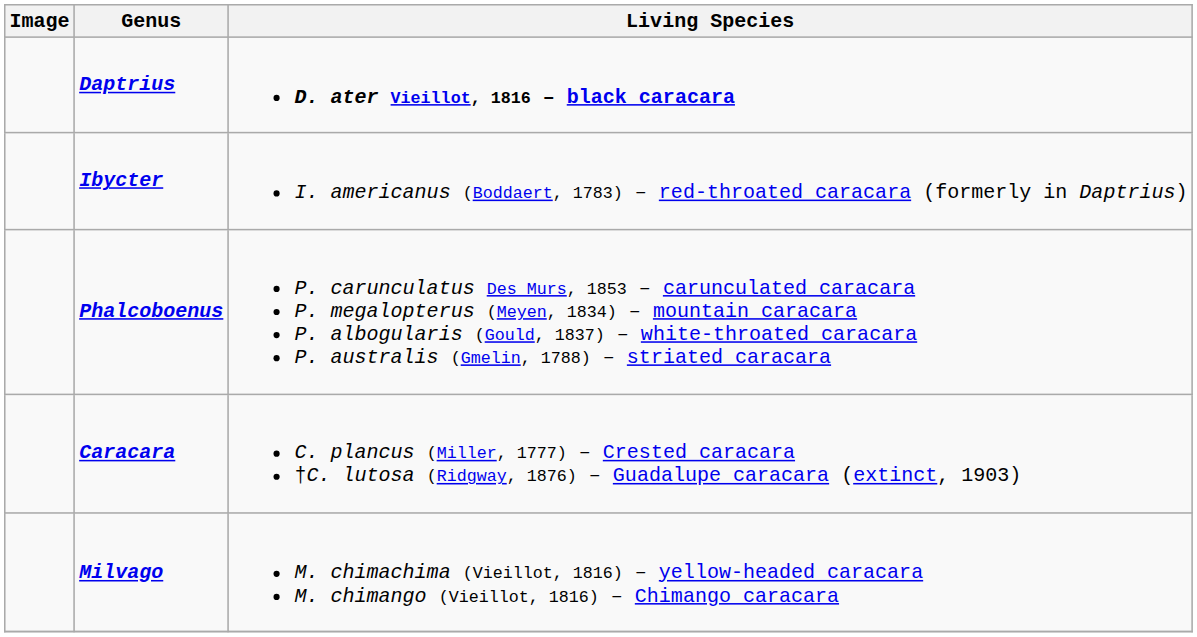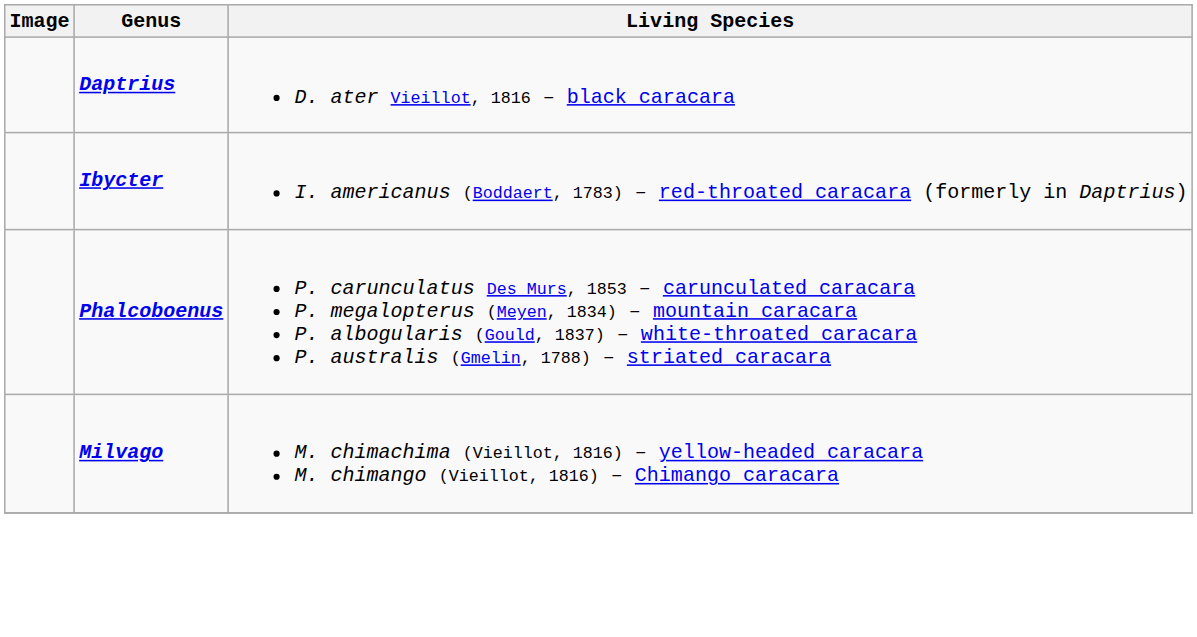Daptrius | Living Species: bold -> normal
- row: Caracara | C. plancus (Miller, 1777) – Crested caracara †C. lutosa (Ridgway, 1876) – Guadalupe caracara (extinct, 1903)
